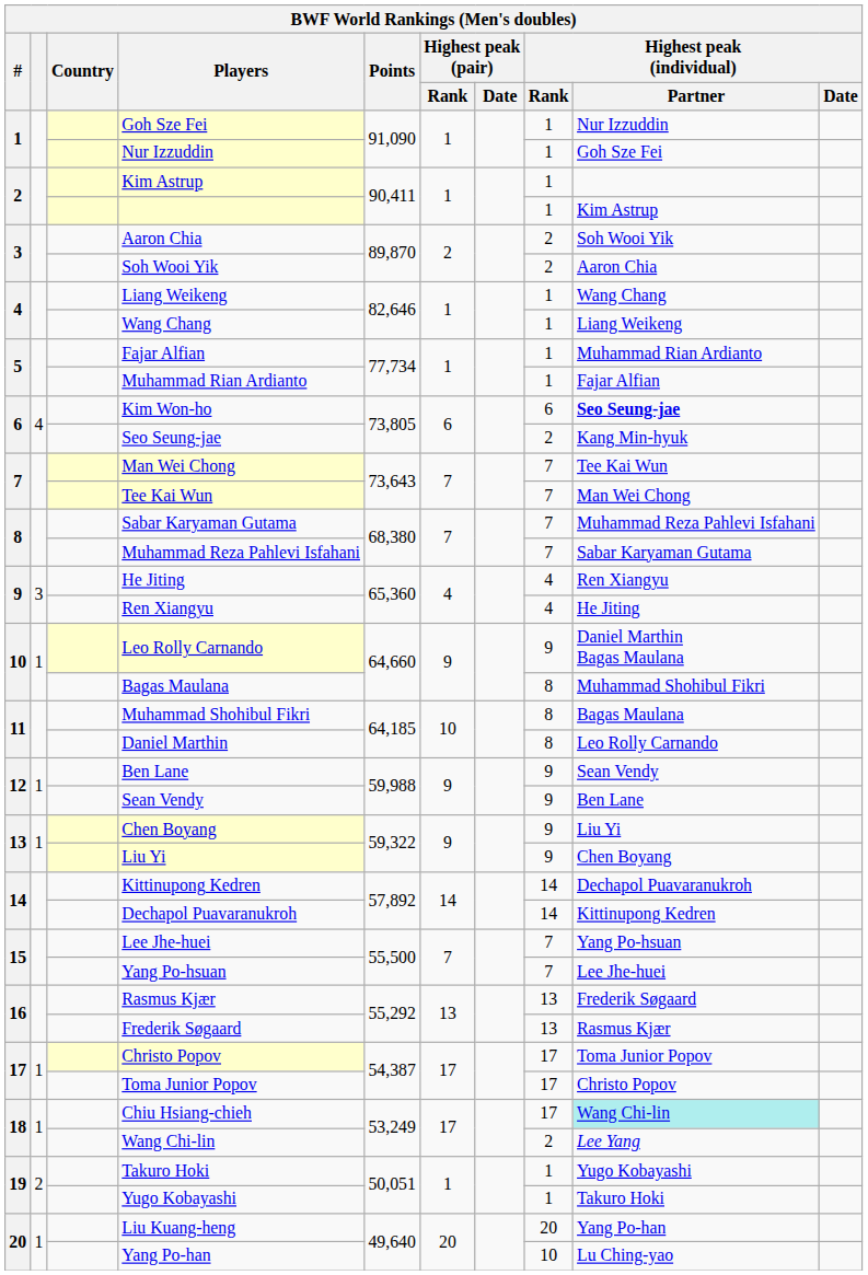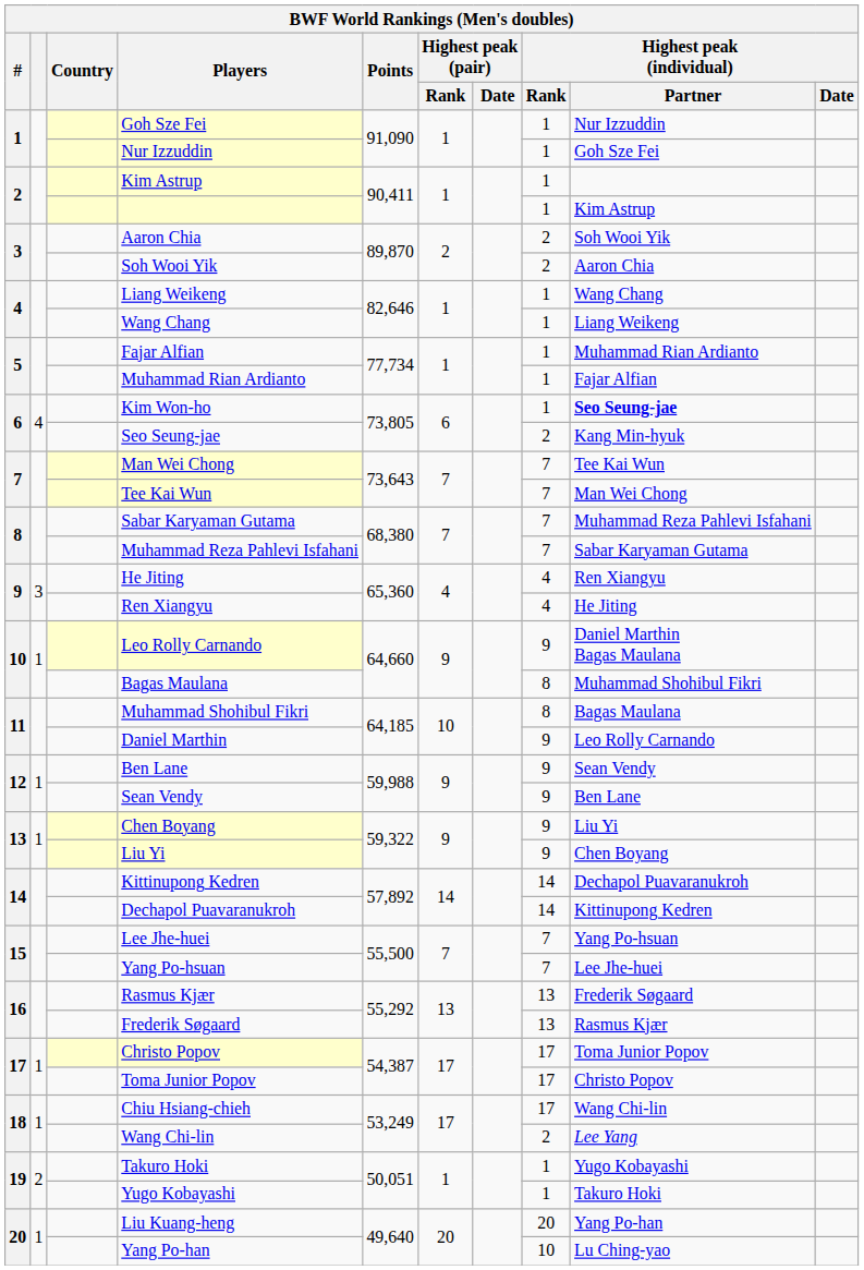Kim Won-ho | Highest peak (individual) / Rank: 6 -> 1
Daniel Marthin | Highest peak (individual) / Rank: 8 -> 9
Chiu Hsiang-chieh | Highest peak (individual) / Partner: paleturquoise background -> no background
